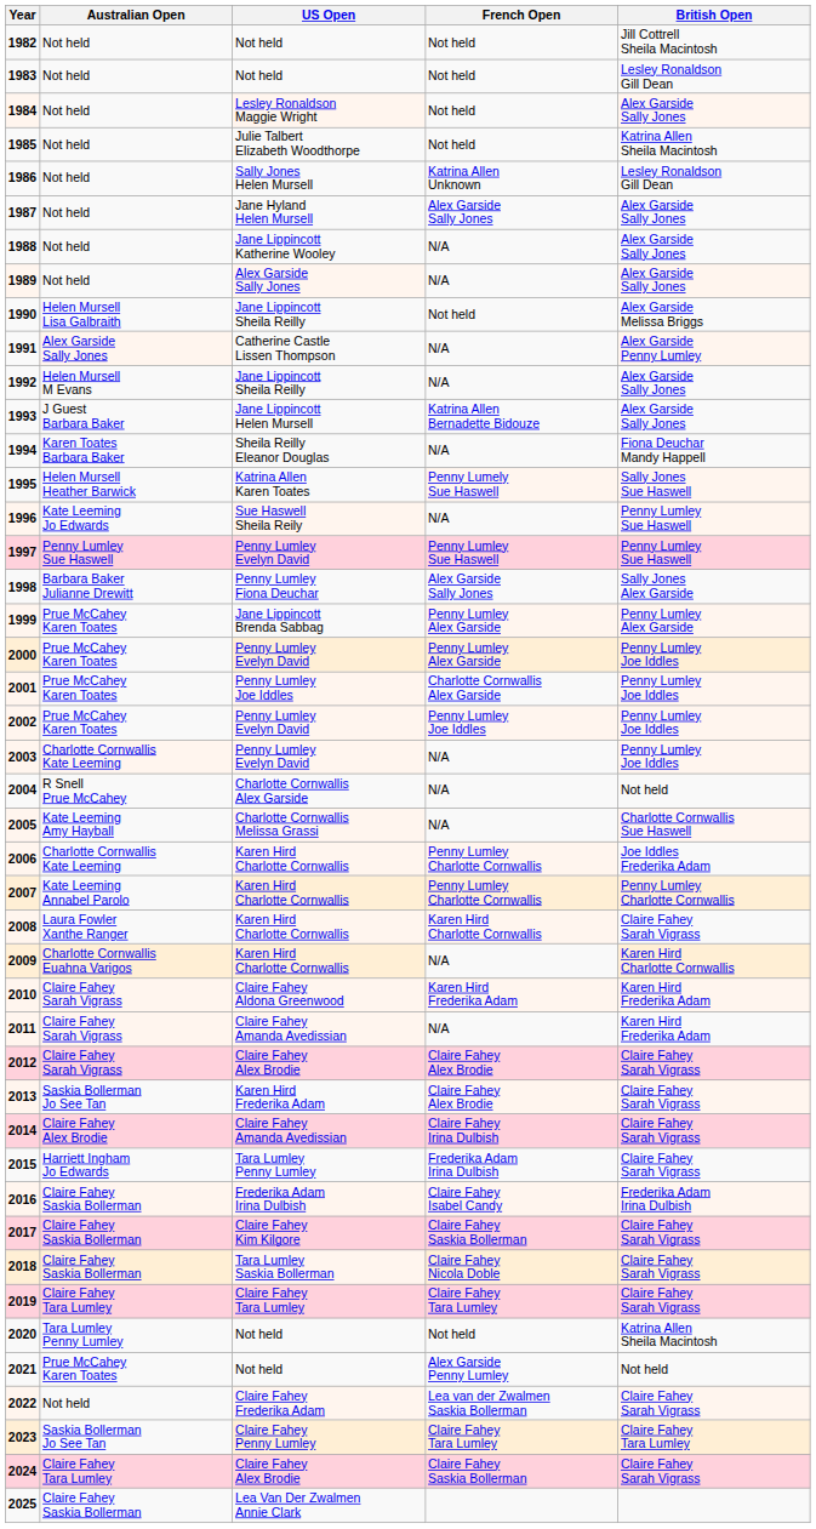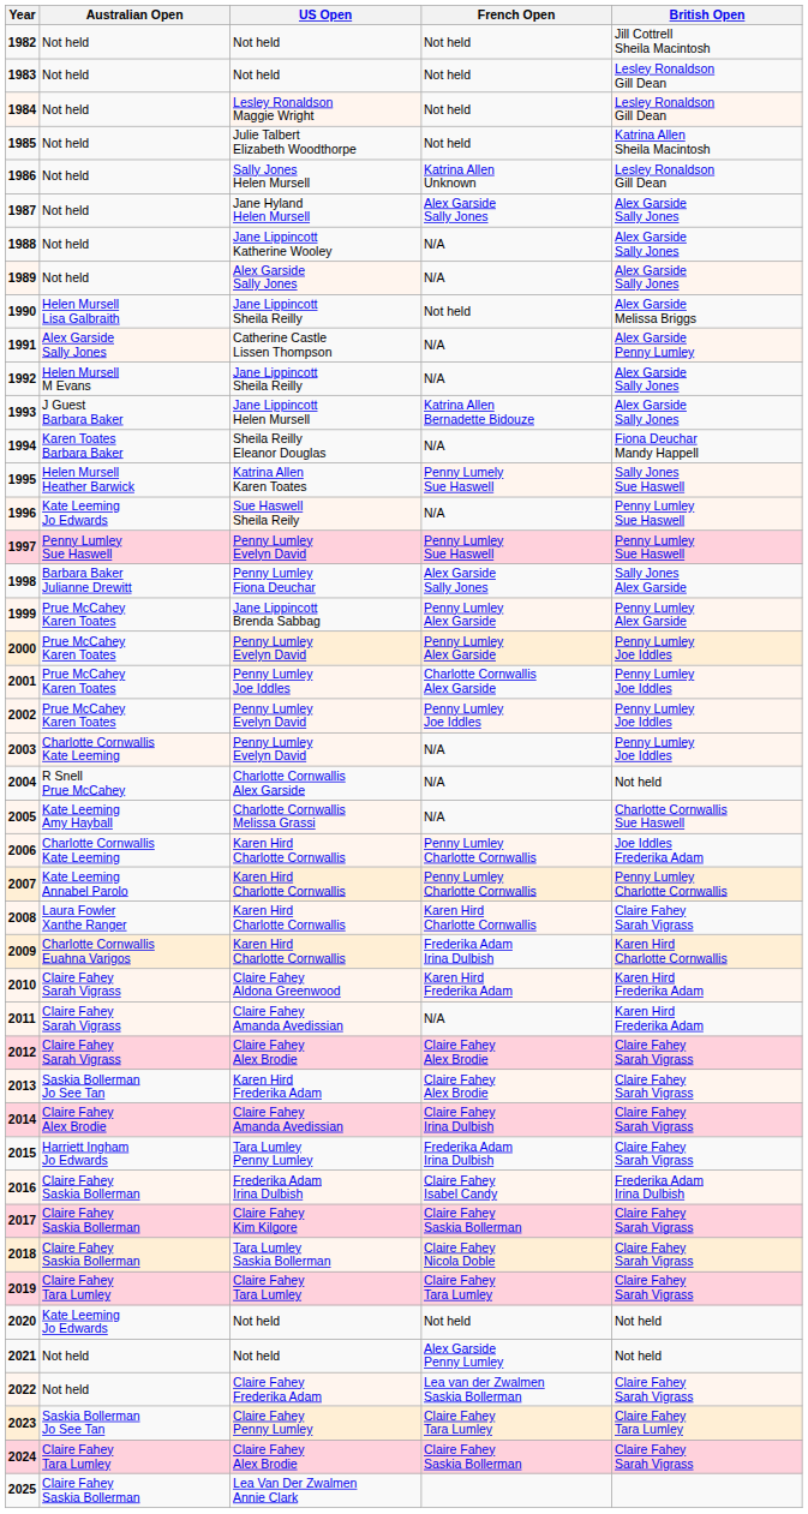1984 | British Open: Alex Garside Sally Jones -> Lesley Ronaldson Gill Dean
2009 | French Open: N/A -> Frederika Adam Irina Dulbish
2020 | Australian Open: Tara Lumley Penny Lumley -> Kate Leeming Jo Edwards
2020 | British Open: Katrina Allen Sheila Macintosh -> Not held
2021 | Australian Open: Prue McCahey Karen Toates -> Not held
